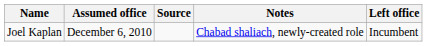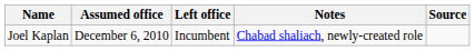columns swapped: Left office <-> Source
